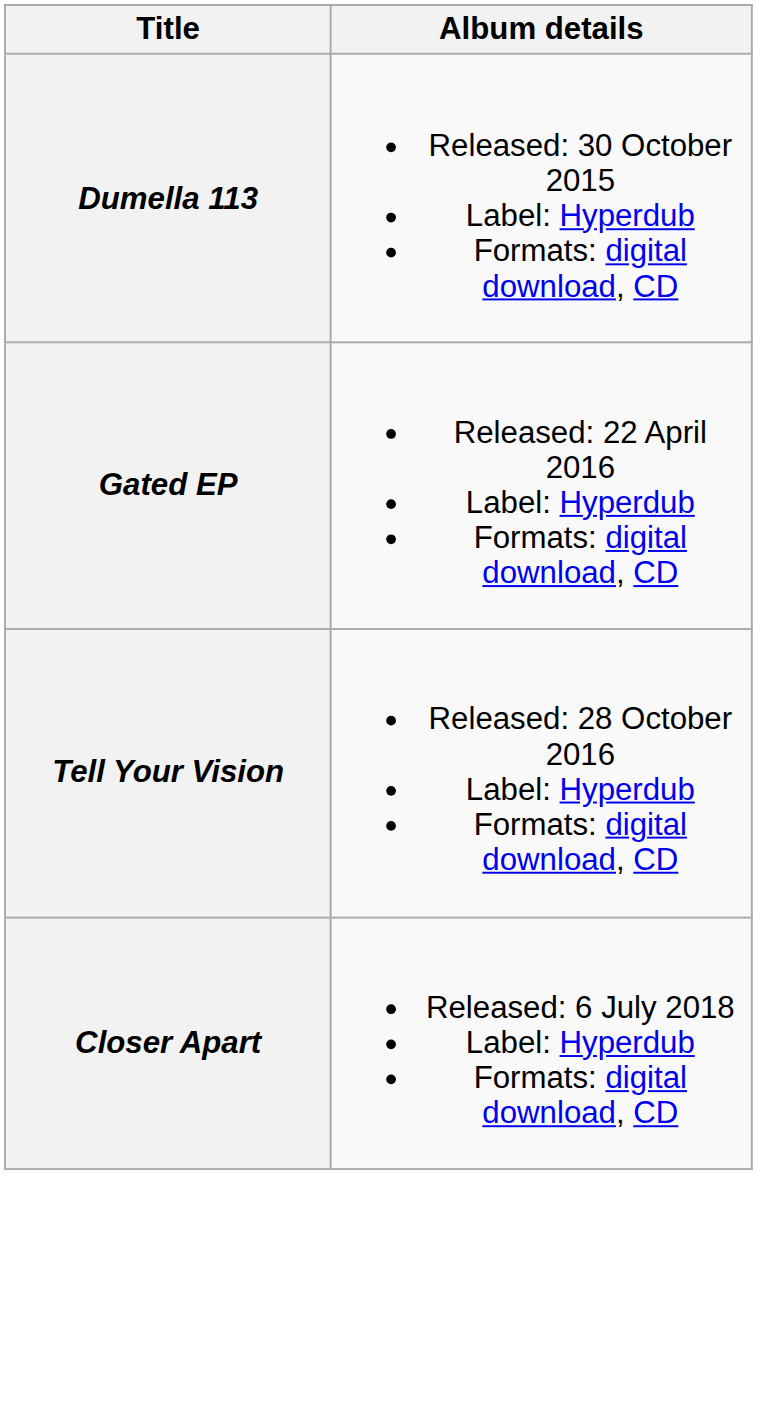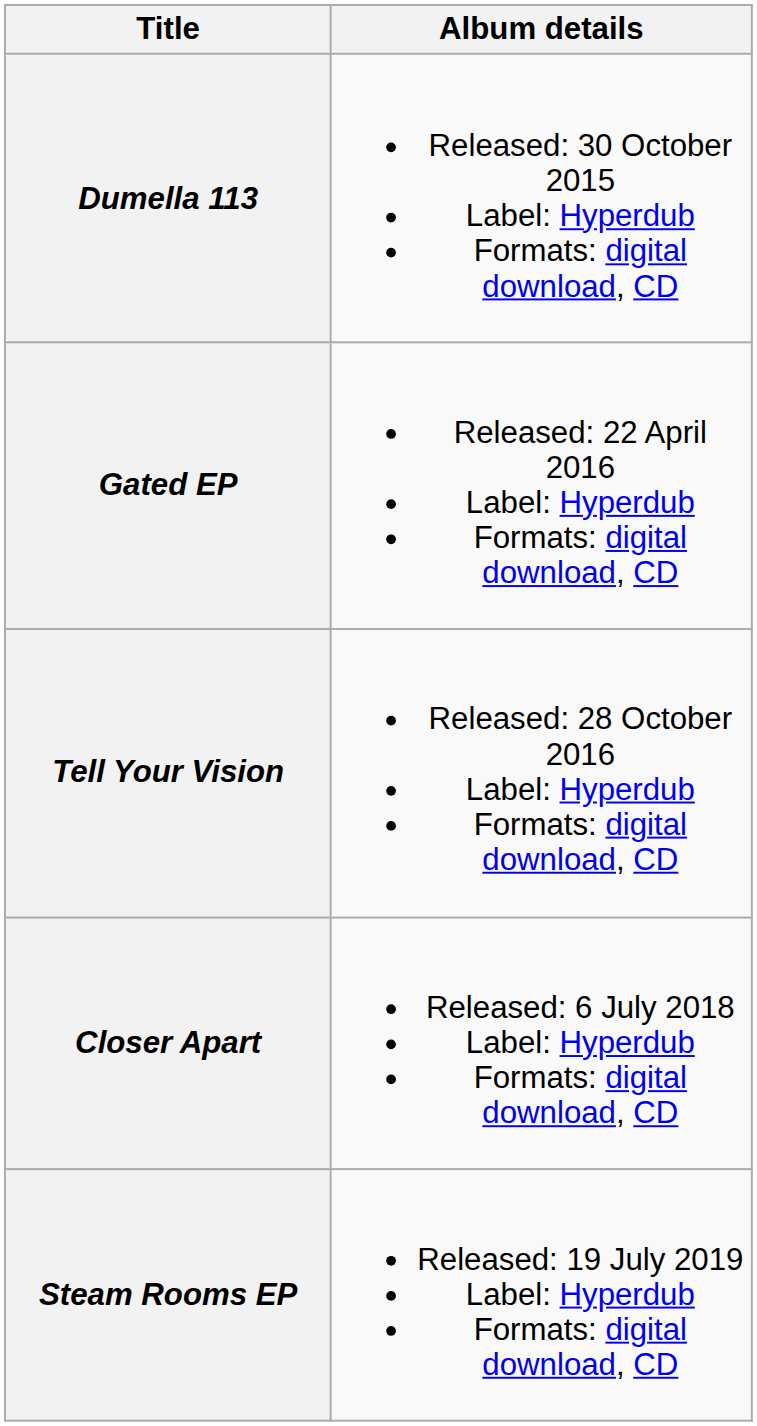+ row: Steam Rooms EP | Released: 19 July 2019 Label: Hyperdub Formats: digital download, CD
